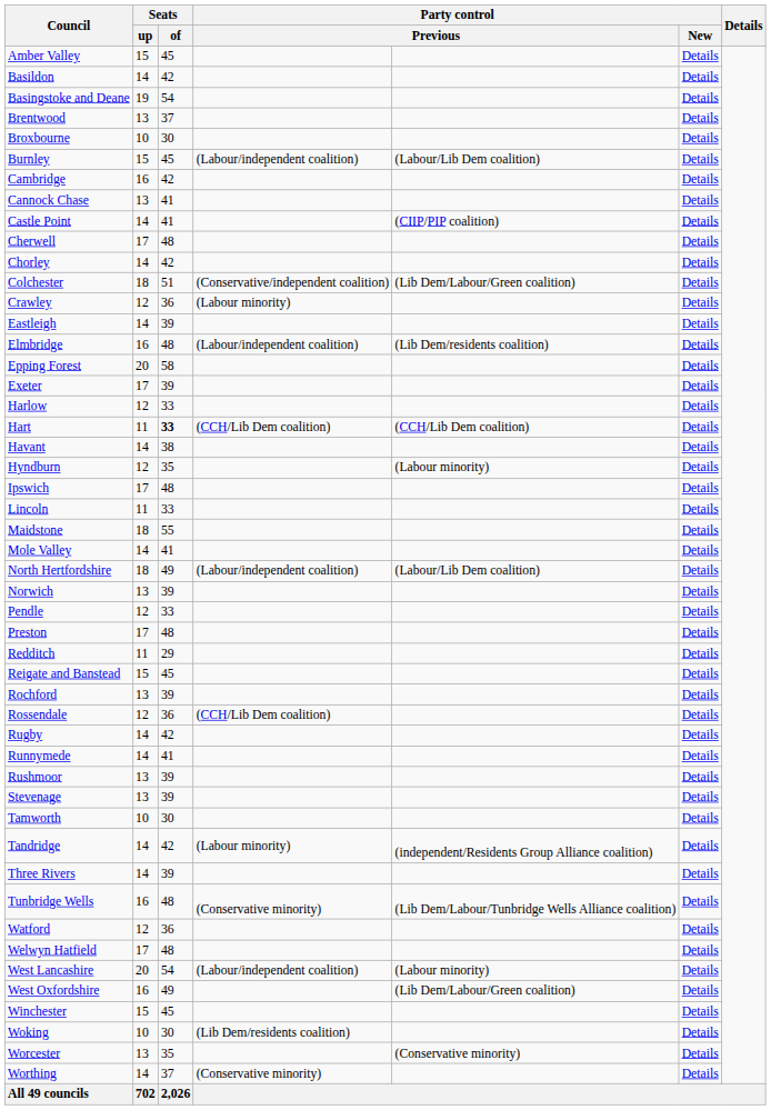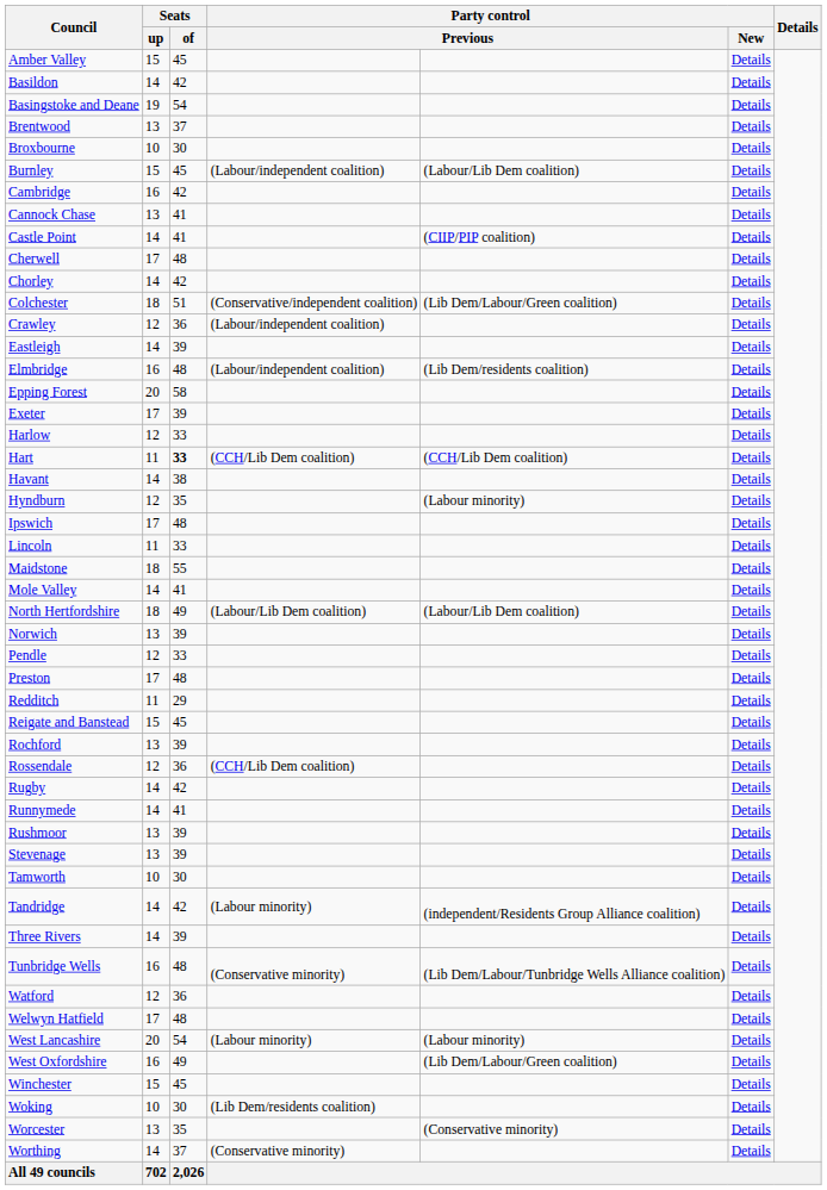Crawley | column 4: (Labour minority) -> (Labour/independent coalition)
North Hertfordshire | column 4: (Labour/independent coalition) -> (Labour/Lib Dem coalition)
West Lancashire | column 4: (Labour/independent coalition) -> (Labour minority)
